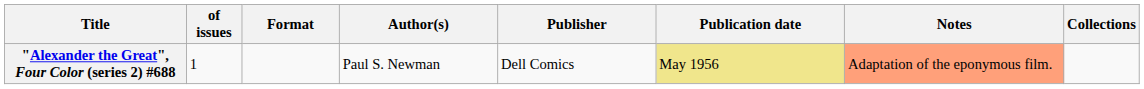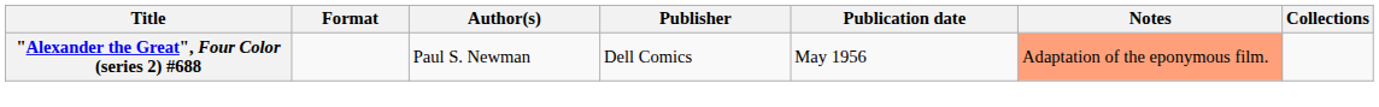- column: of issues | 1
"Alexander the Great", Four Color (series 2) #688 | Publication date: khaki background -> no background
